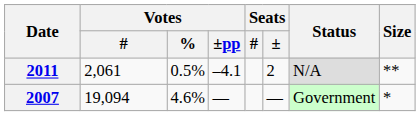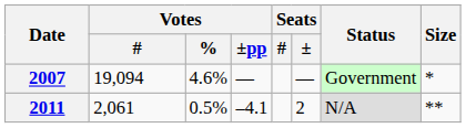rows swapped: 2007 <-> 2011
